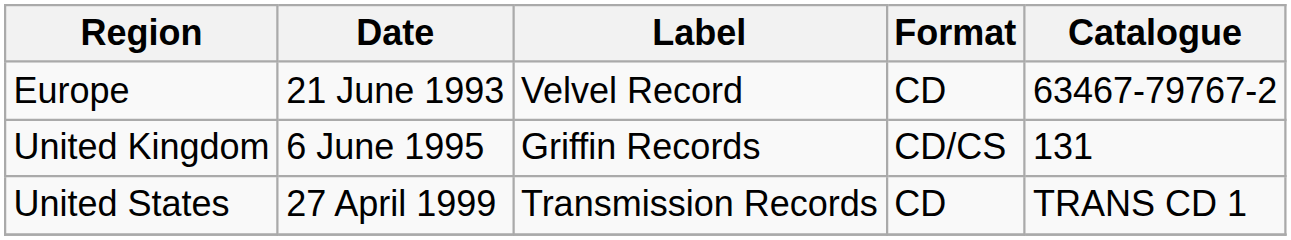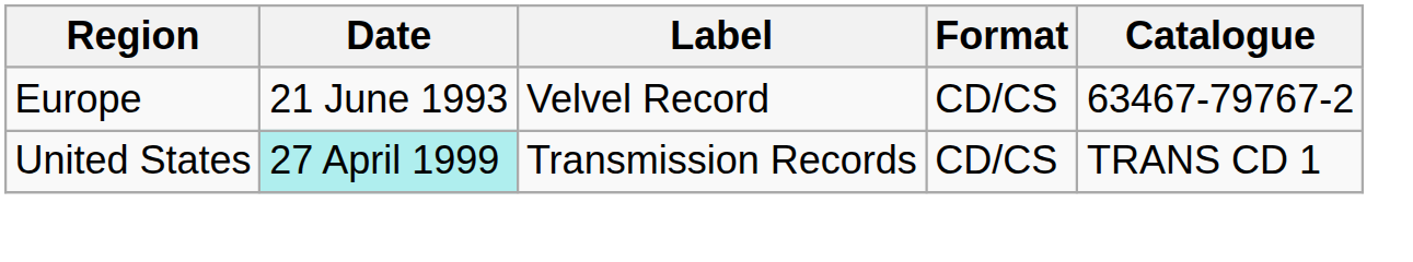Europe | Format: CD -> CD/CS
- row: United Kingdom | 6 June 1995 | Griffin Records | CD/CS | 131
United States | Date: no background -> paleturquoise background
United States | Format: CD -> CD/CS
